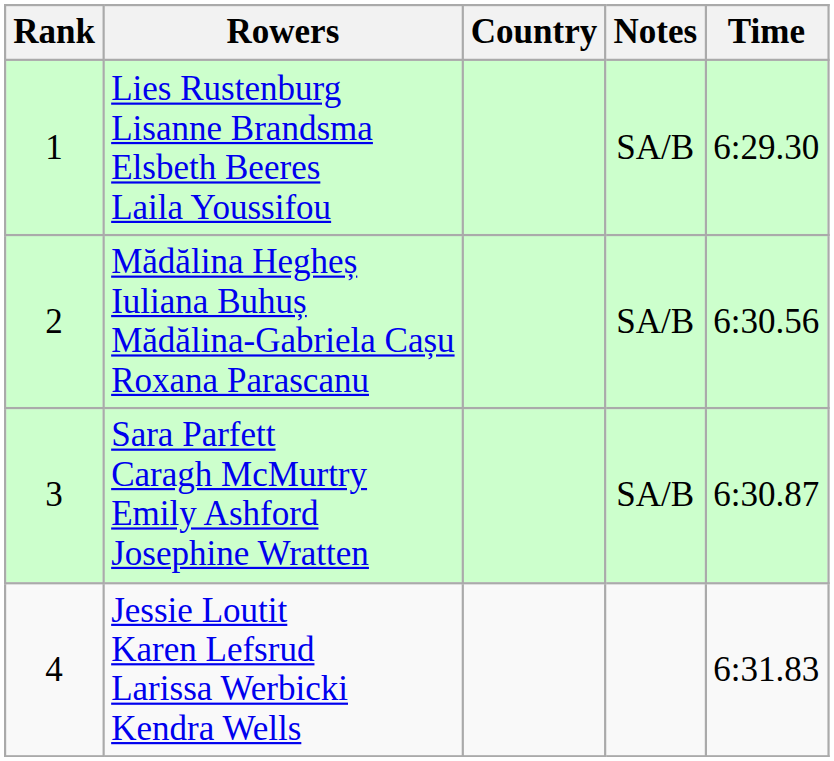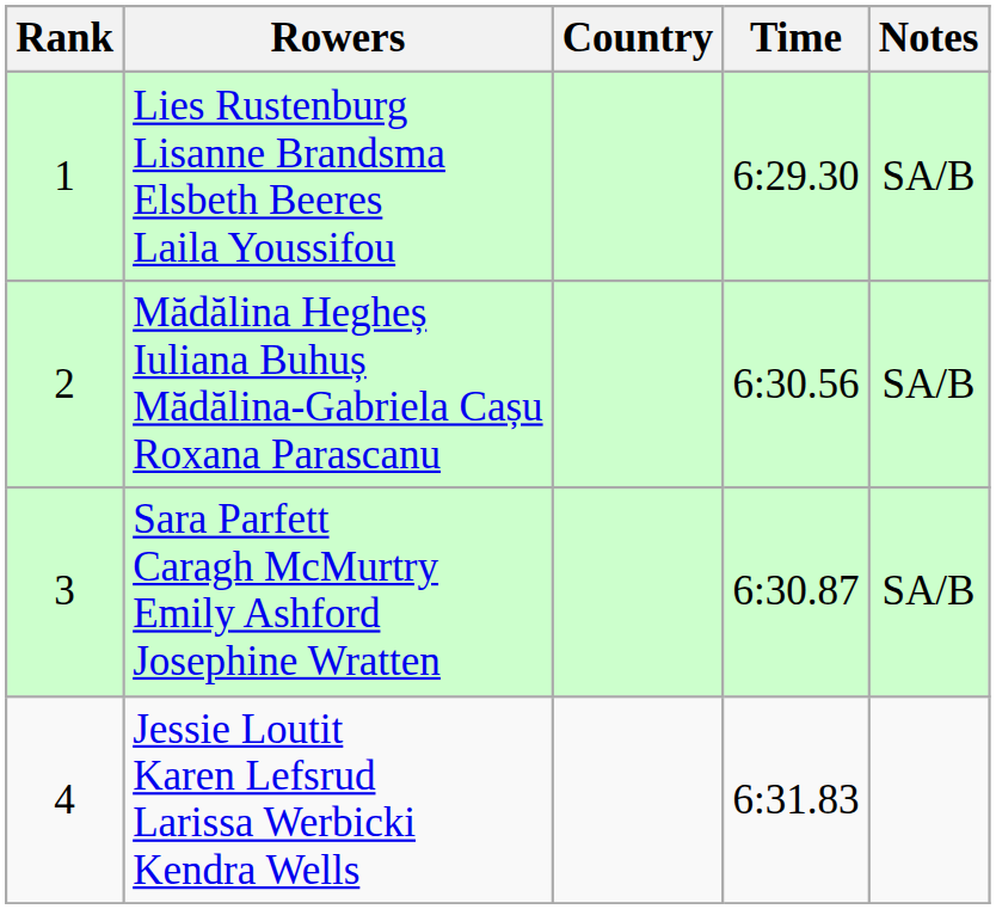columns swapped: Time <-> Notes
